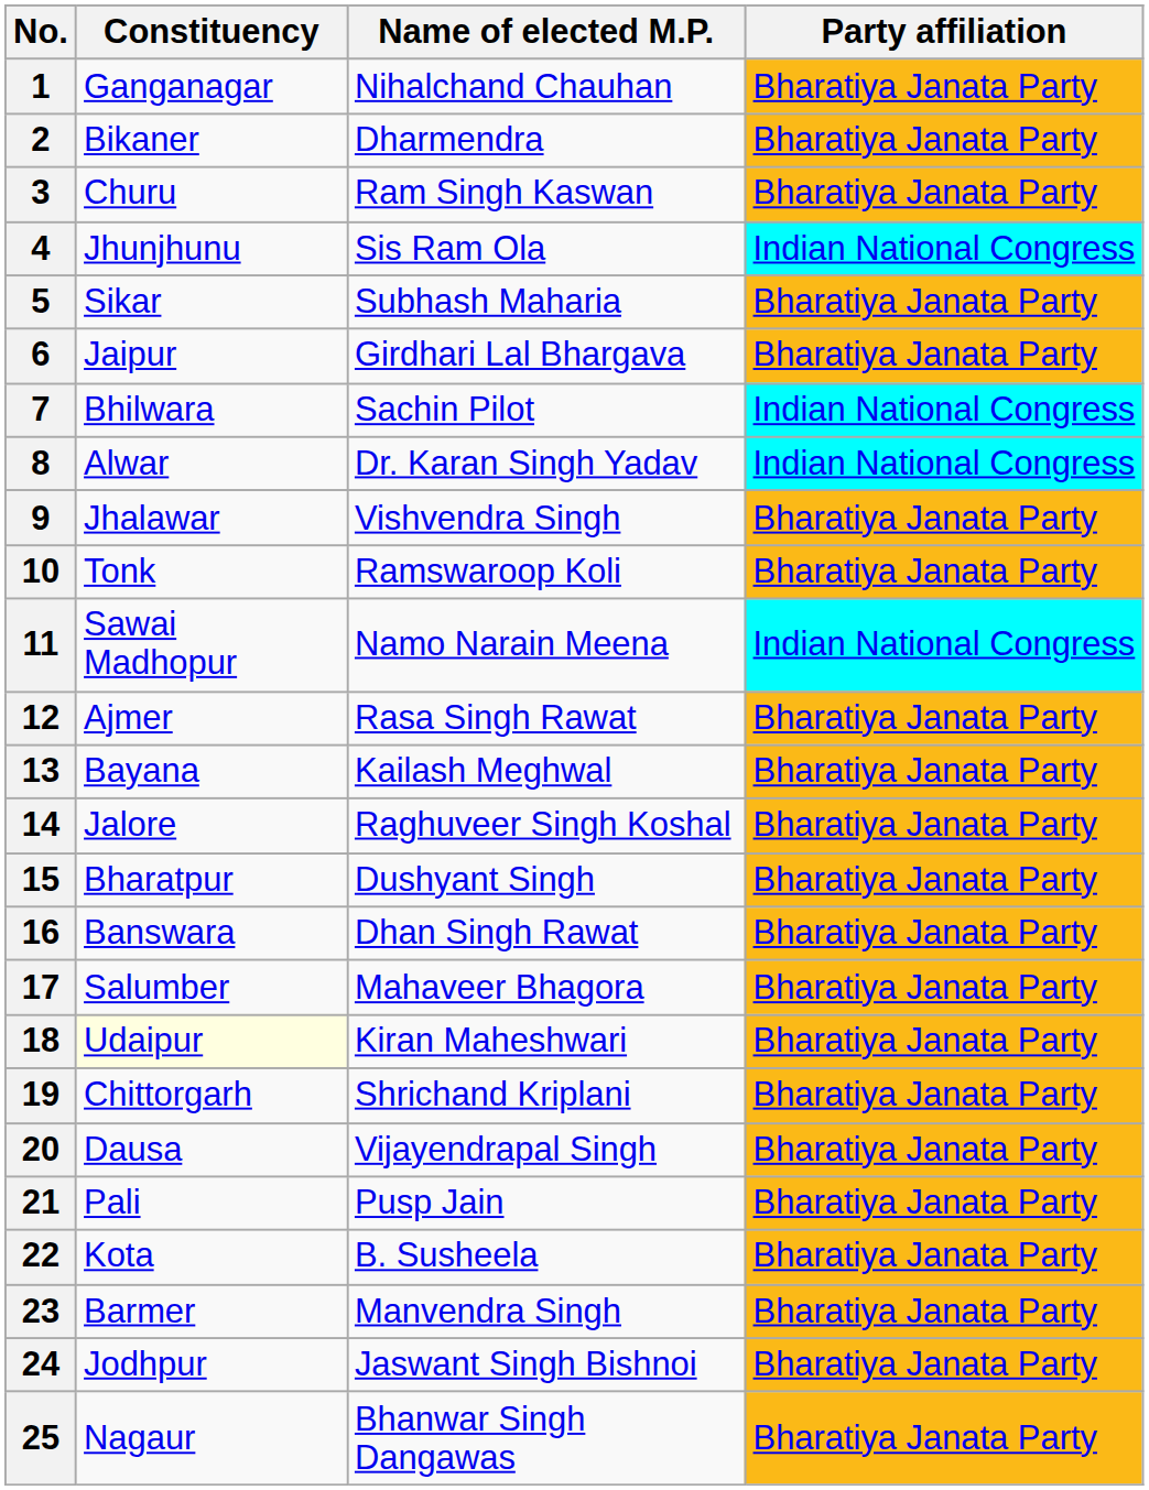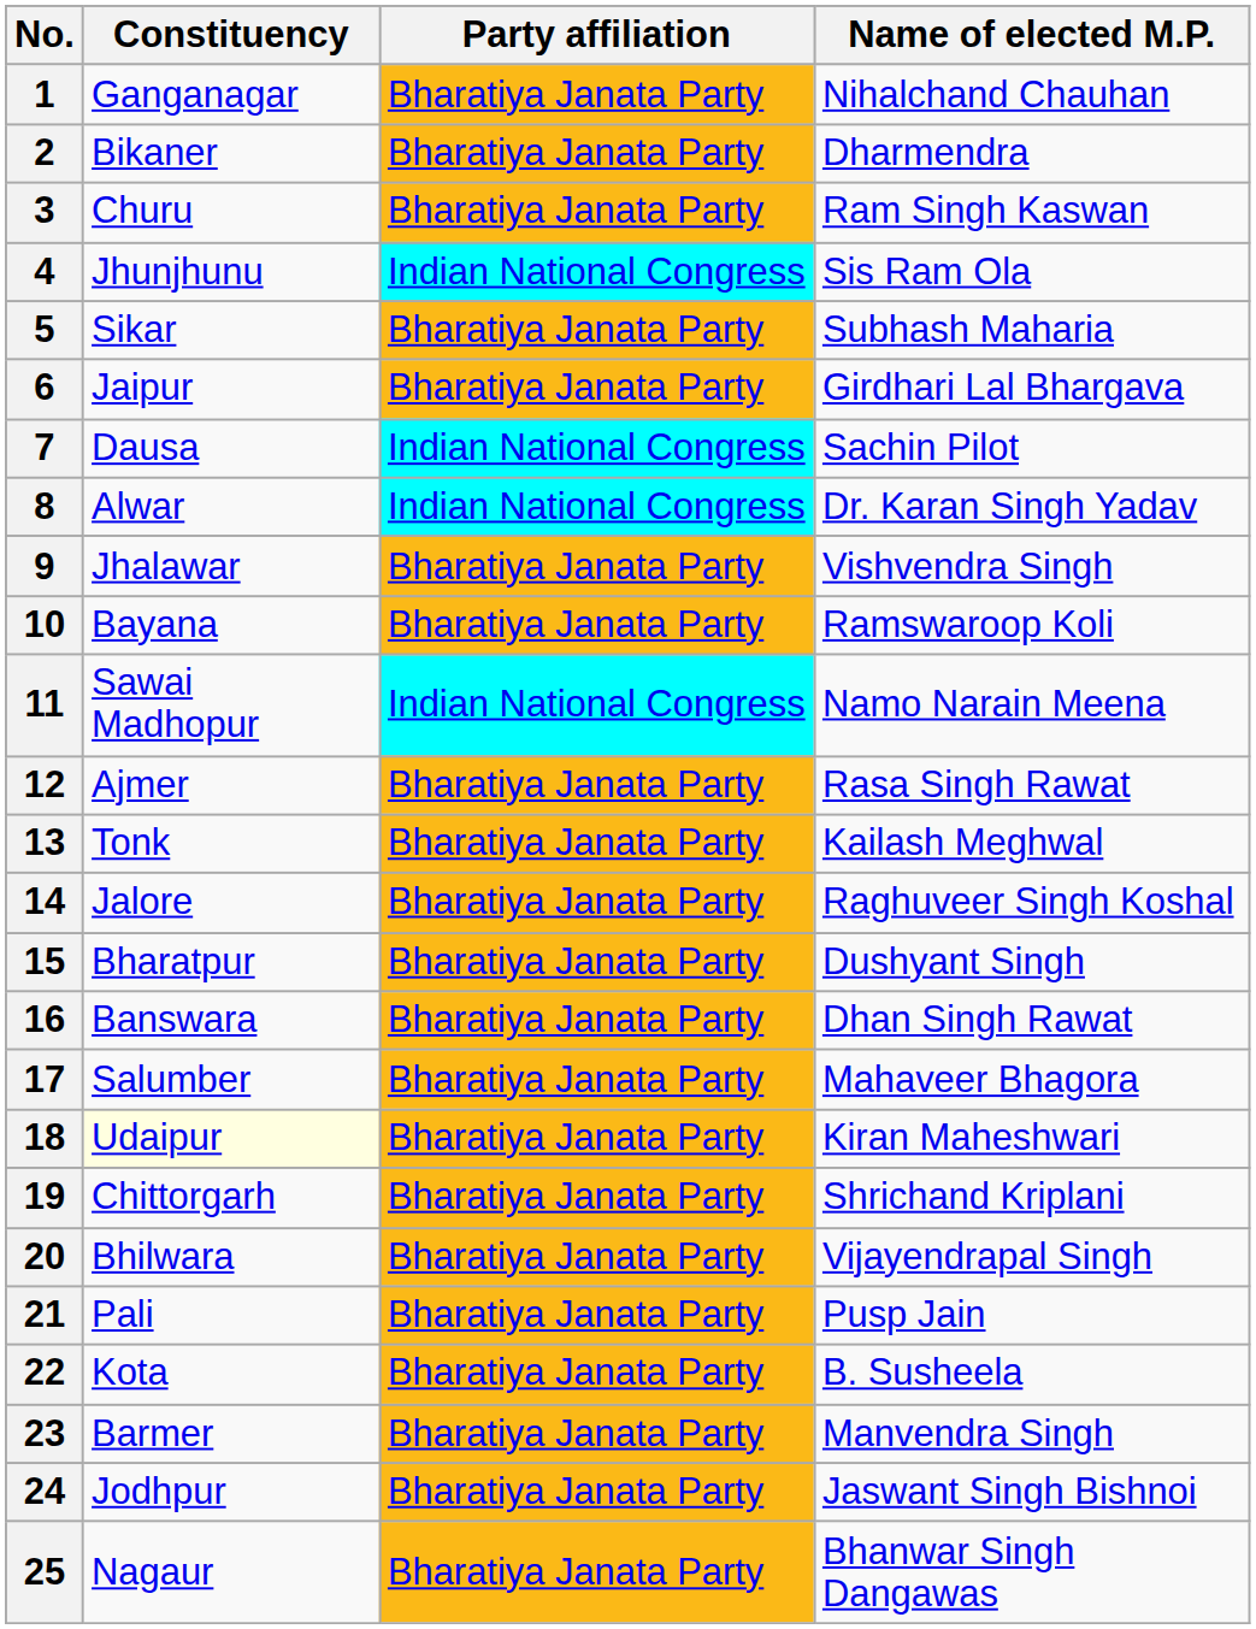columns swapped: Name of elected M.P. <-> Party affiliation
7 | Constituency: Bhilwara -> Dausa
10 | Constituency: Tonk -> Bayana
13 | Constituency: Bayana -> Tonk
20 | Constituency: Dausa -> Bhilwara
